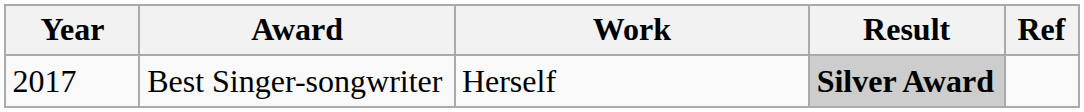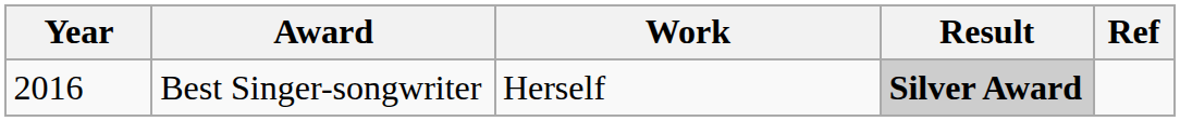Best Singer-songwriter | Year: 2017 -> 2016
